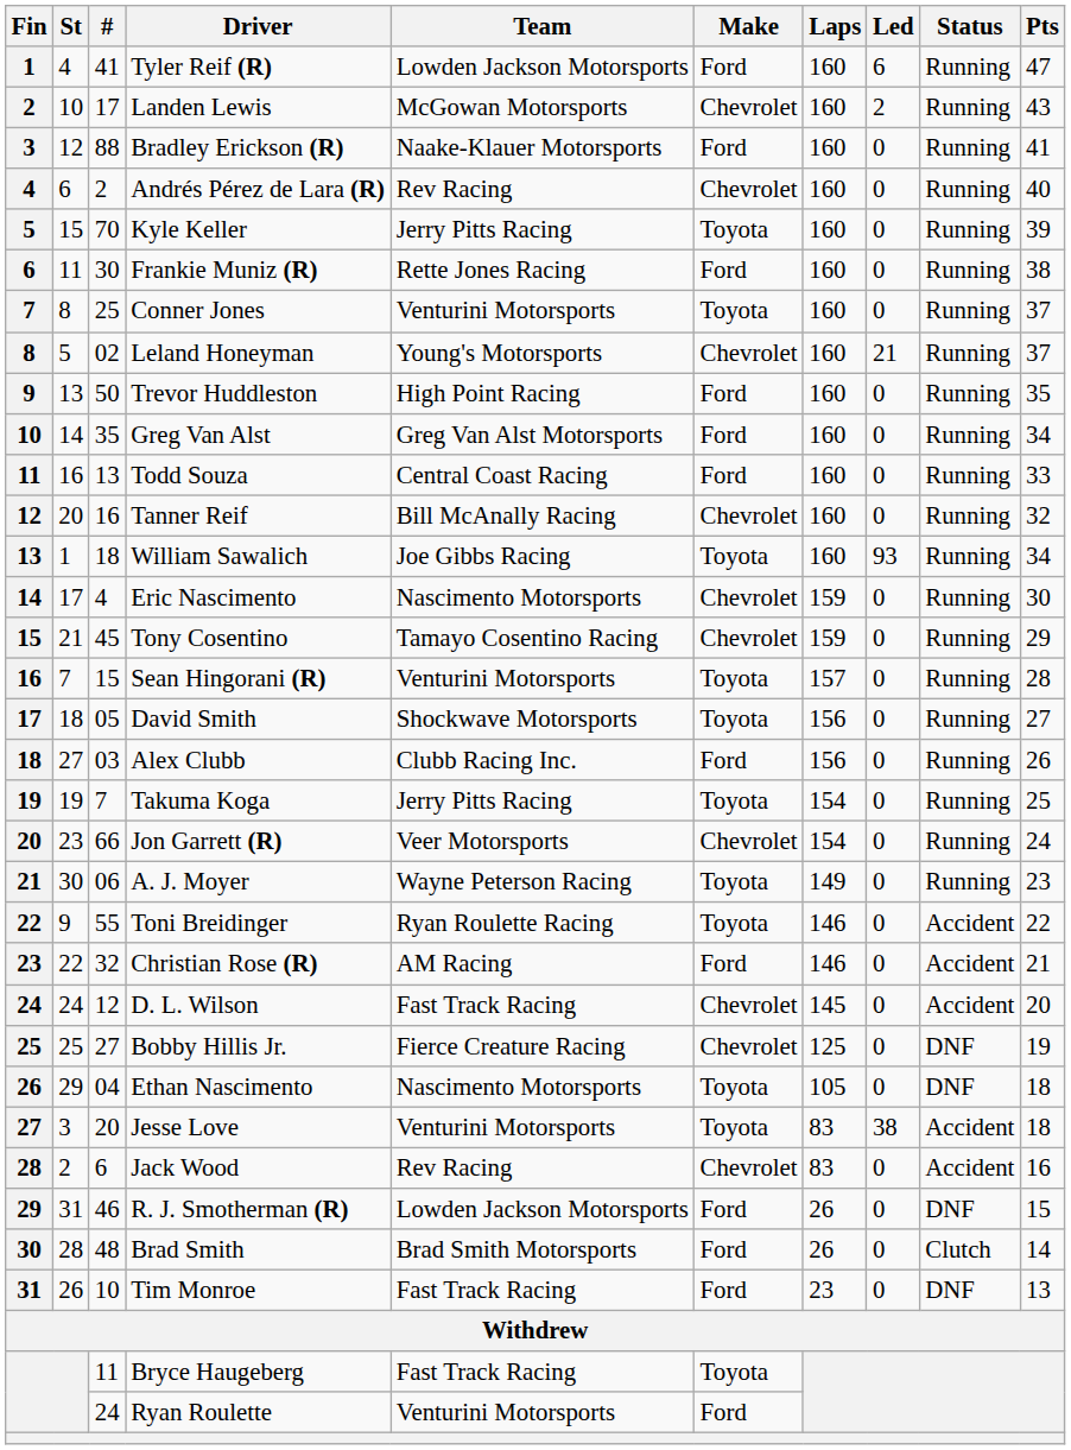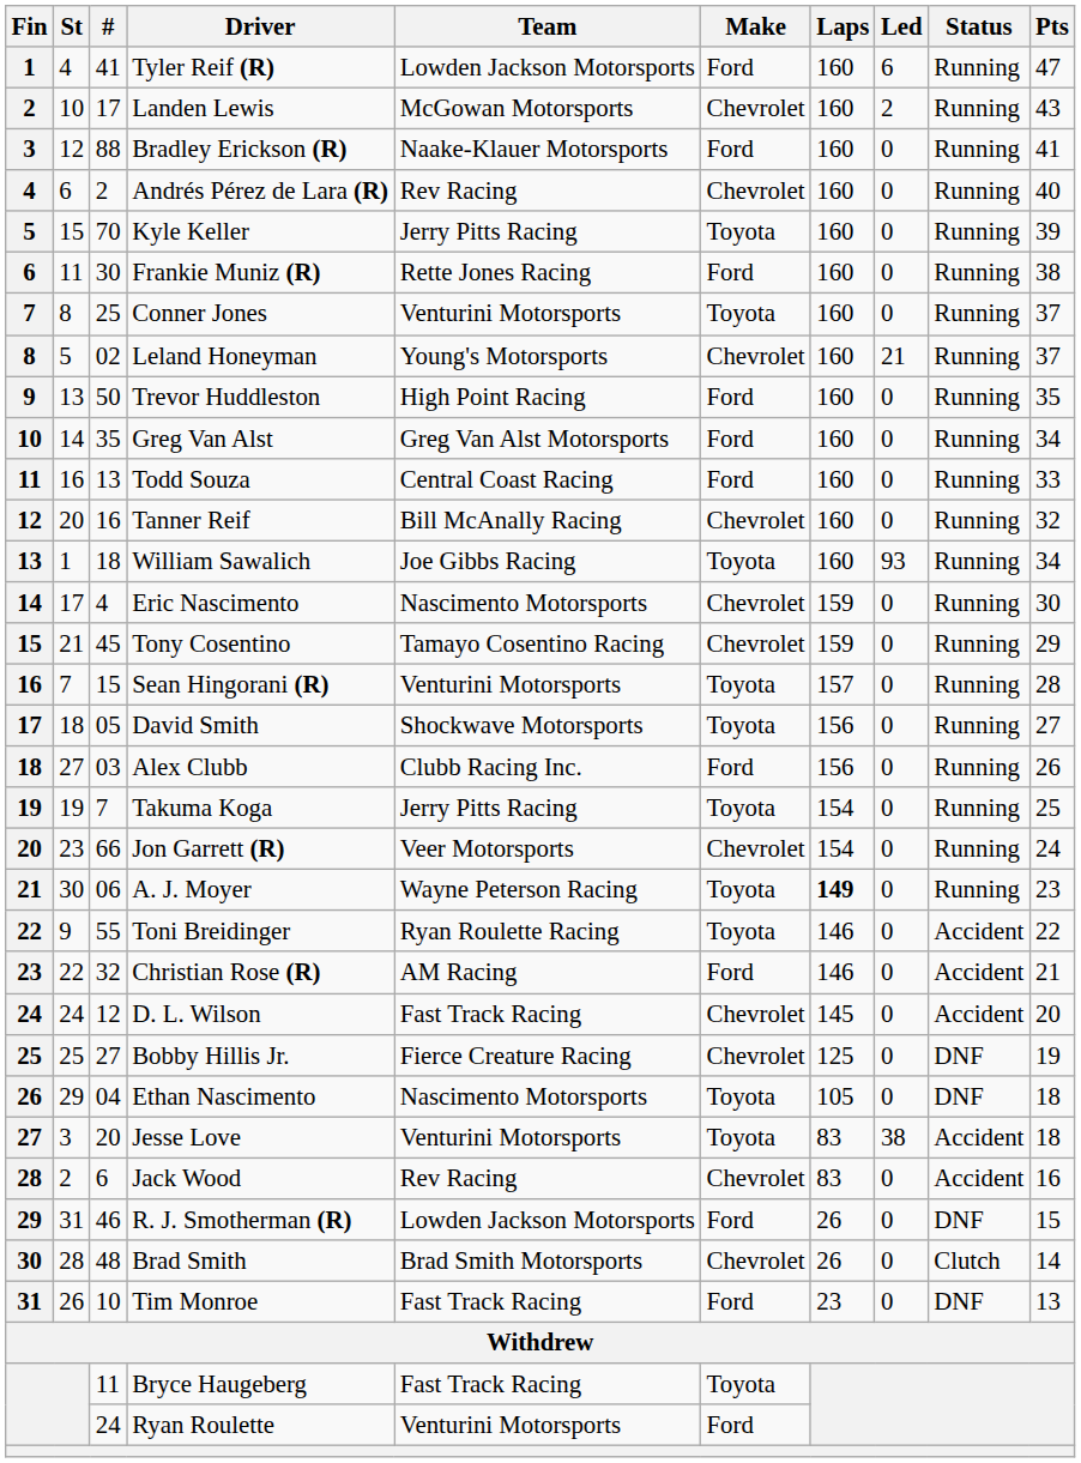A. J. Moyer | Laps: normal -> bold
Brad Smith | Make: Ford -> Chevrolet
